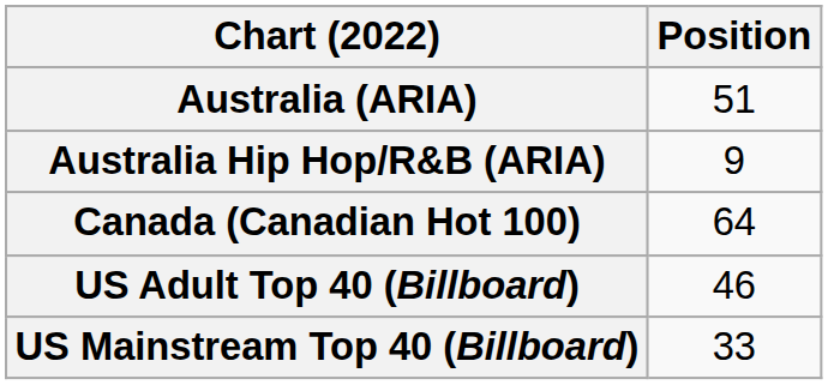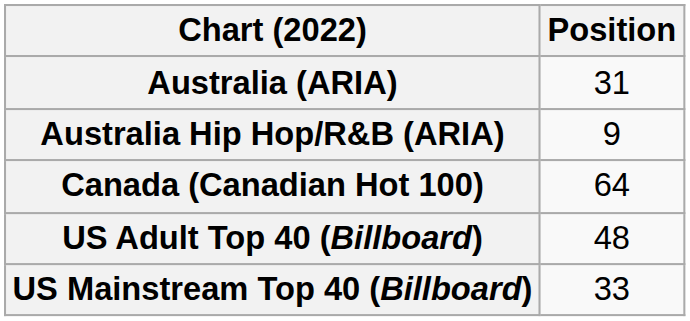Australia (ARIA) | Position: 51 -> 31
US Adult Top 40 (Billboard) | Position: 46 -> 48
